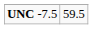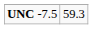UNC -7.5 | column 2: 59.5 -> 59.3
